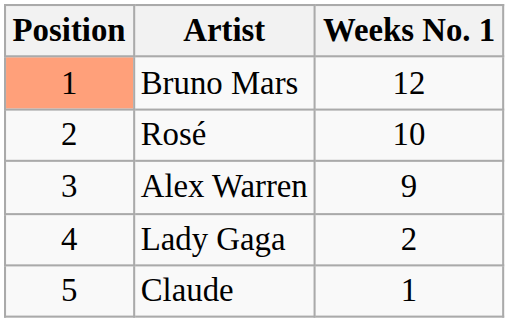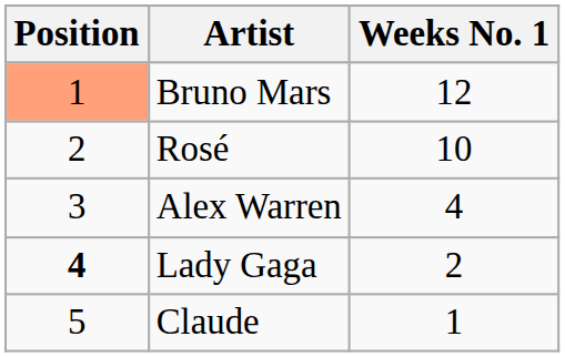Alex Warren | Weeks No. 1: 9 -> 4
Lady Gaga | Position: normal -> bold
